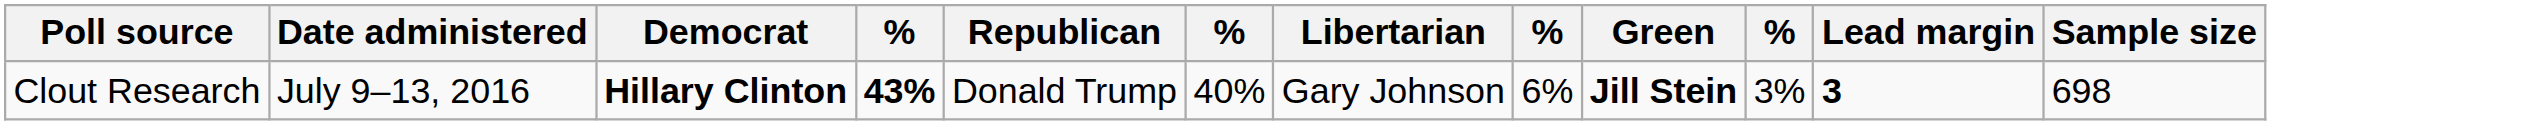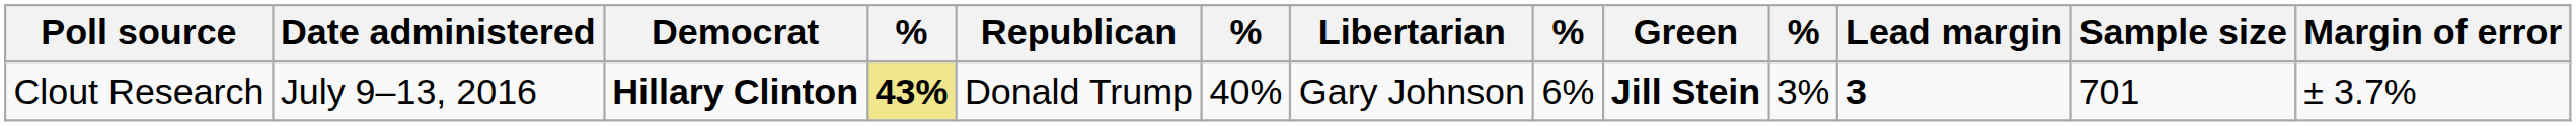+ column: Margin of error | ± 3.7%
Clout Research | column 4: no background -> khaki background
Clout Research | Sample size: 698 -> 701
